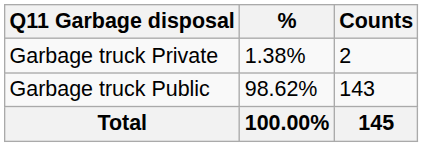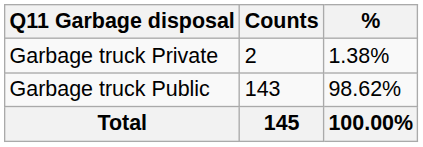columns swapped: Counts <-> %
